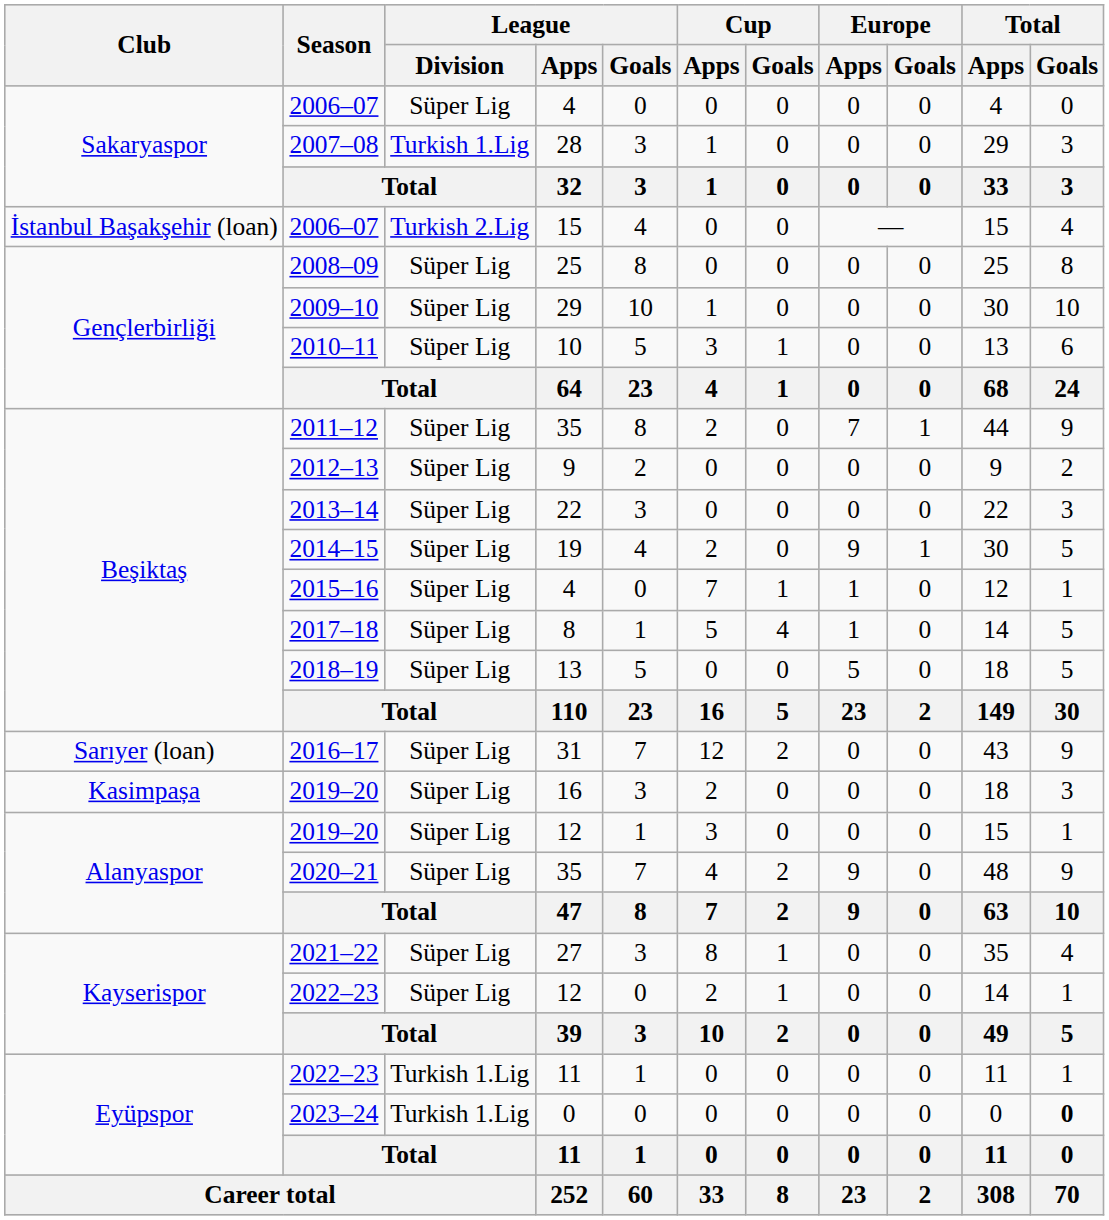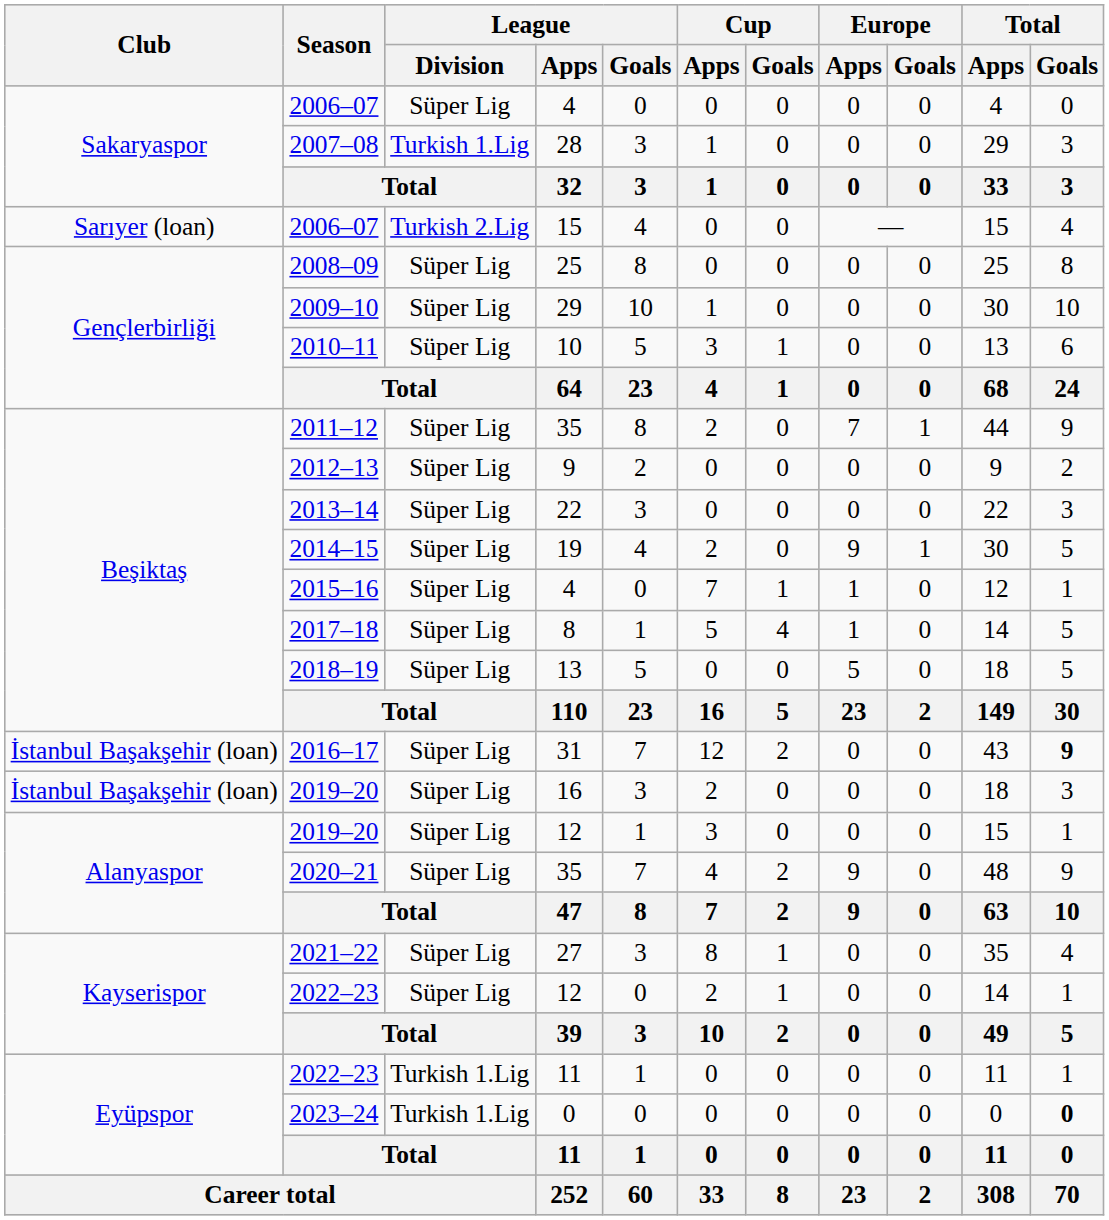2006–07 / 15 | Club: İstanbul Başakşehir (loan) -> Sarıyer (loan)
2016–17 | Club: Sarıyer (loan) -> İstanbul Başakşehir (loan)
2016–17 | Total / Goals: normal -> bold
2019–20 / 16 | Club: Kasimpașa -> İstanbul Başakşehir (loan)
